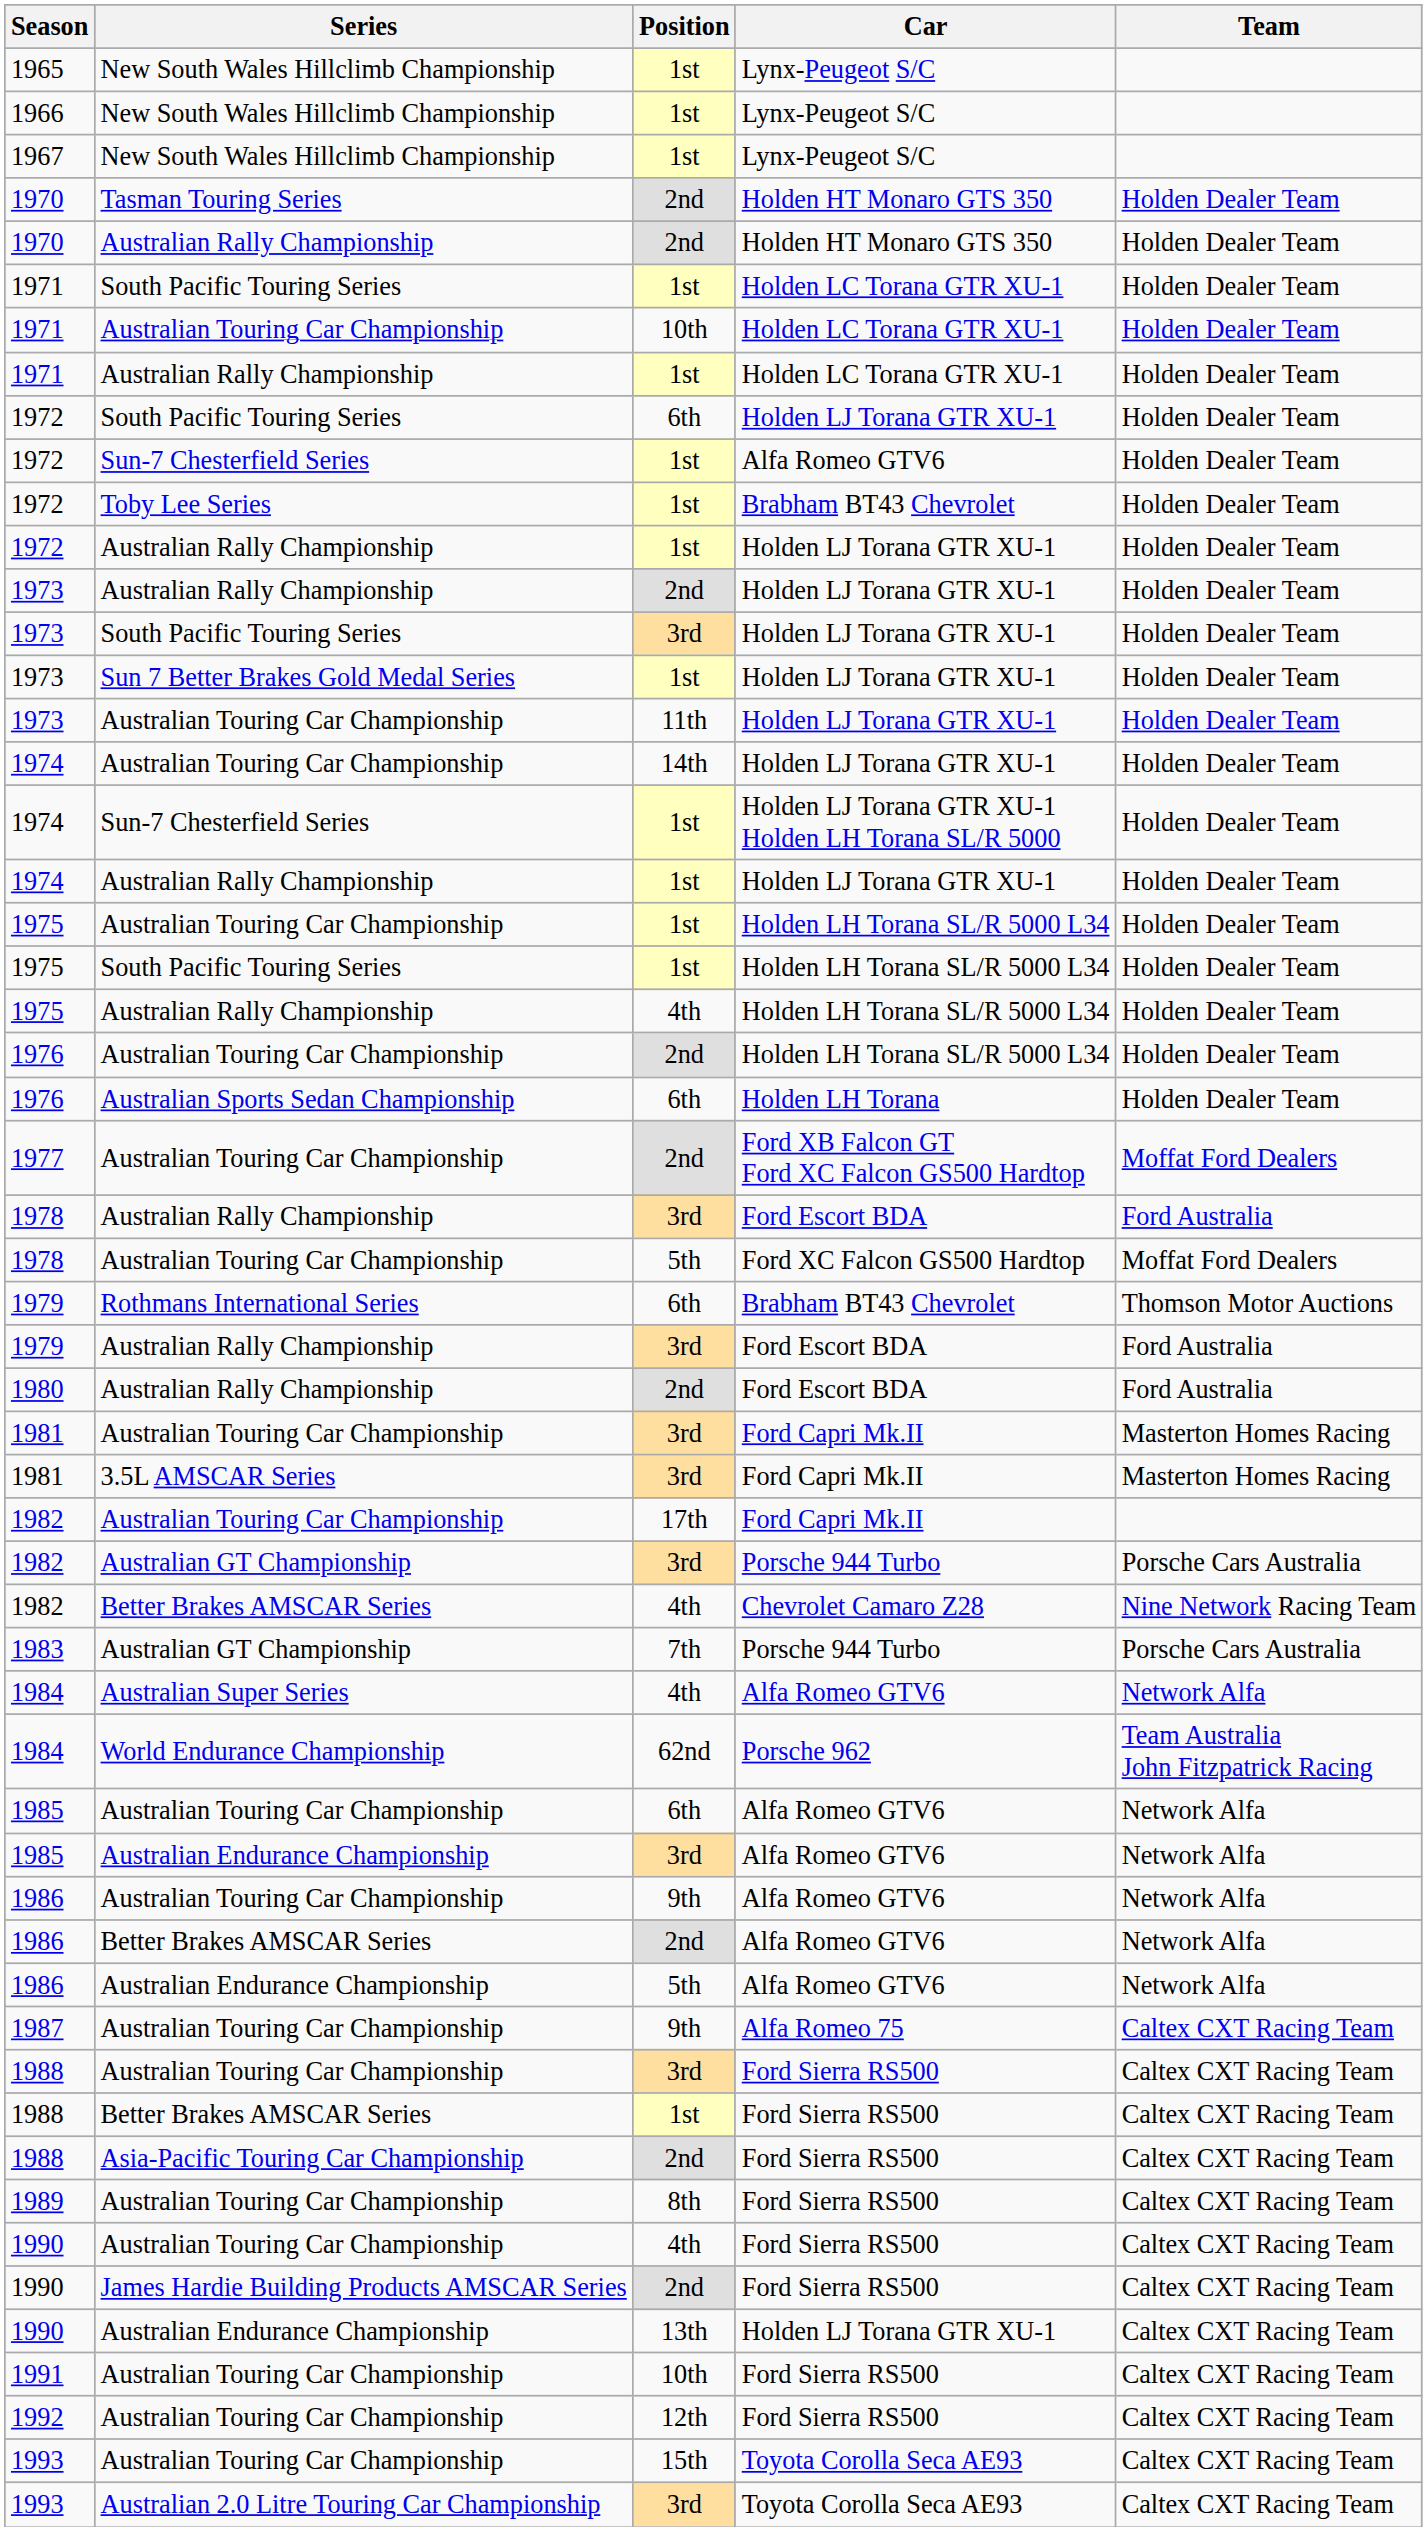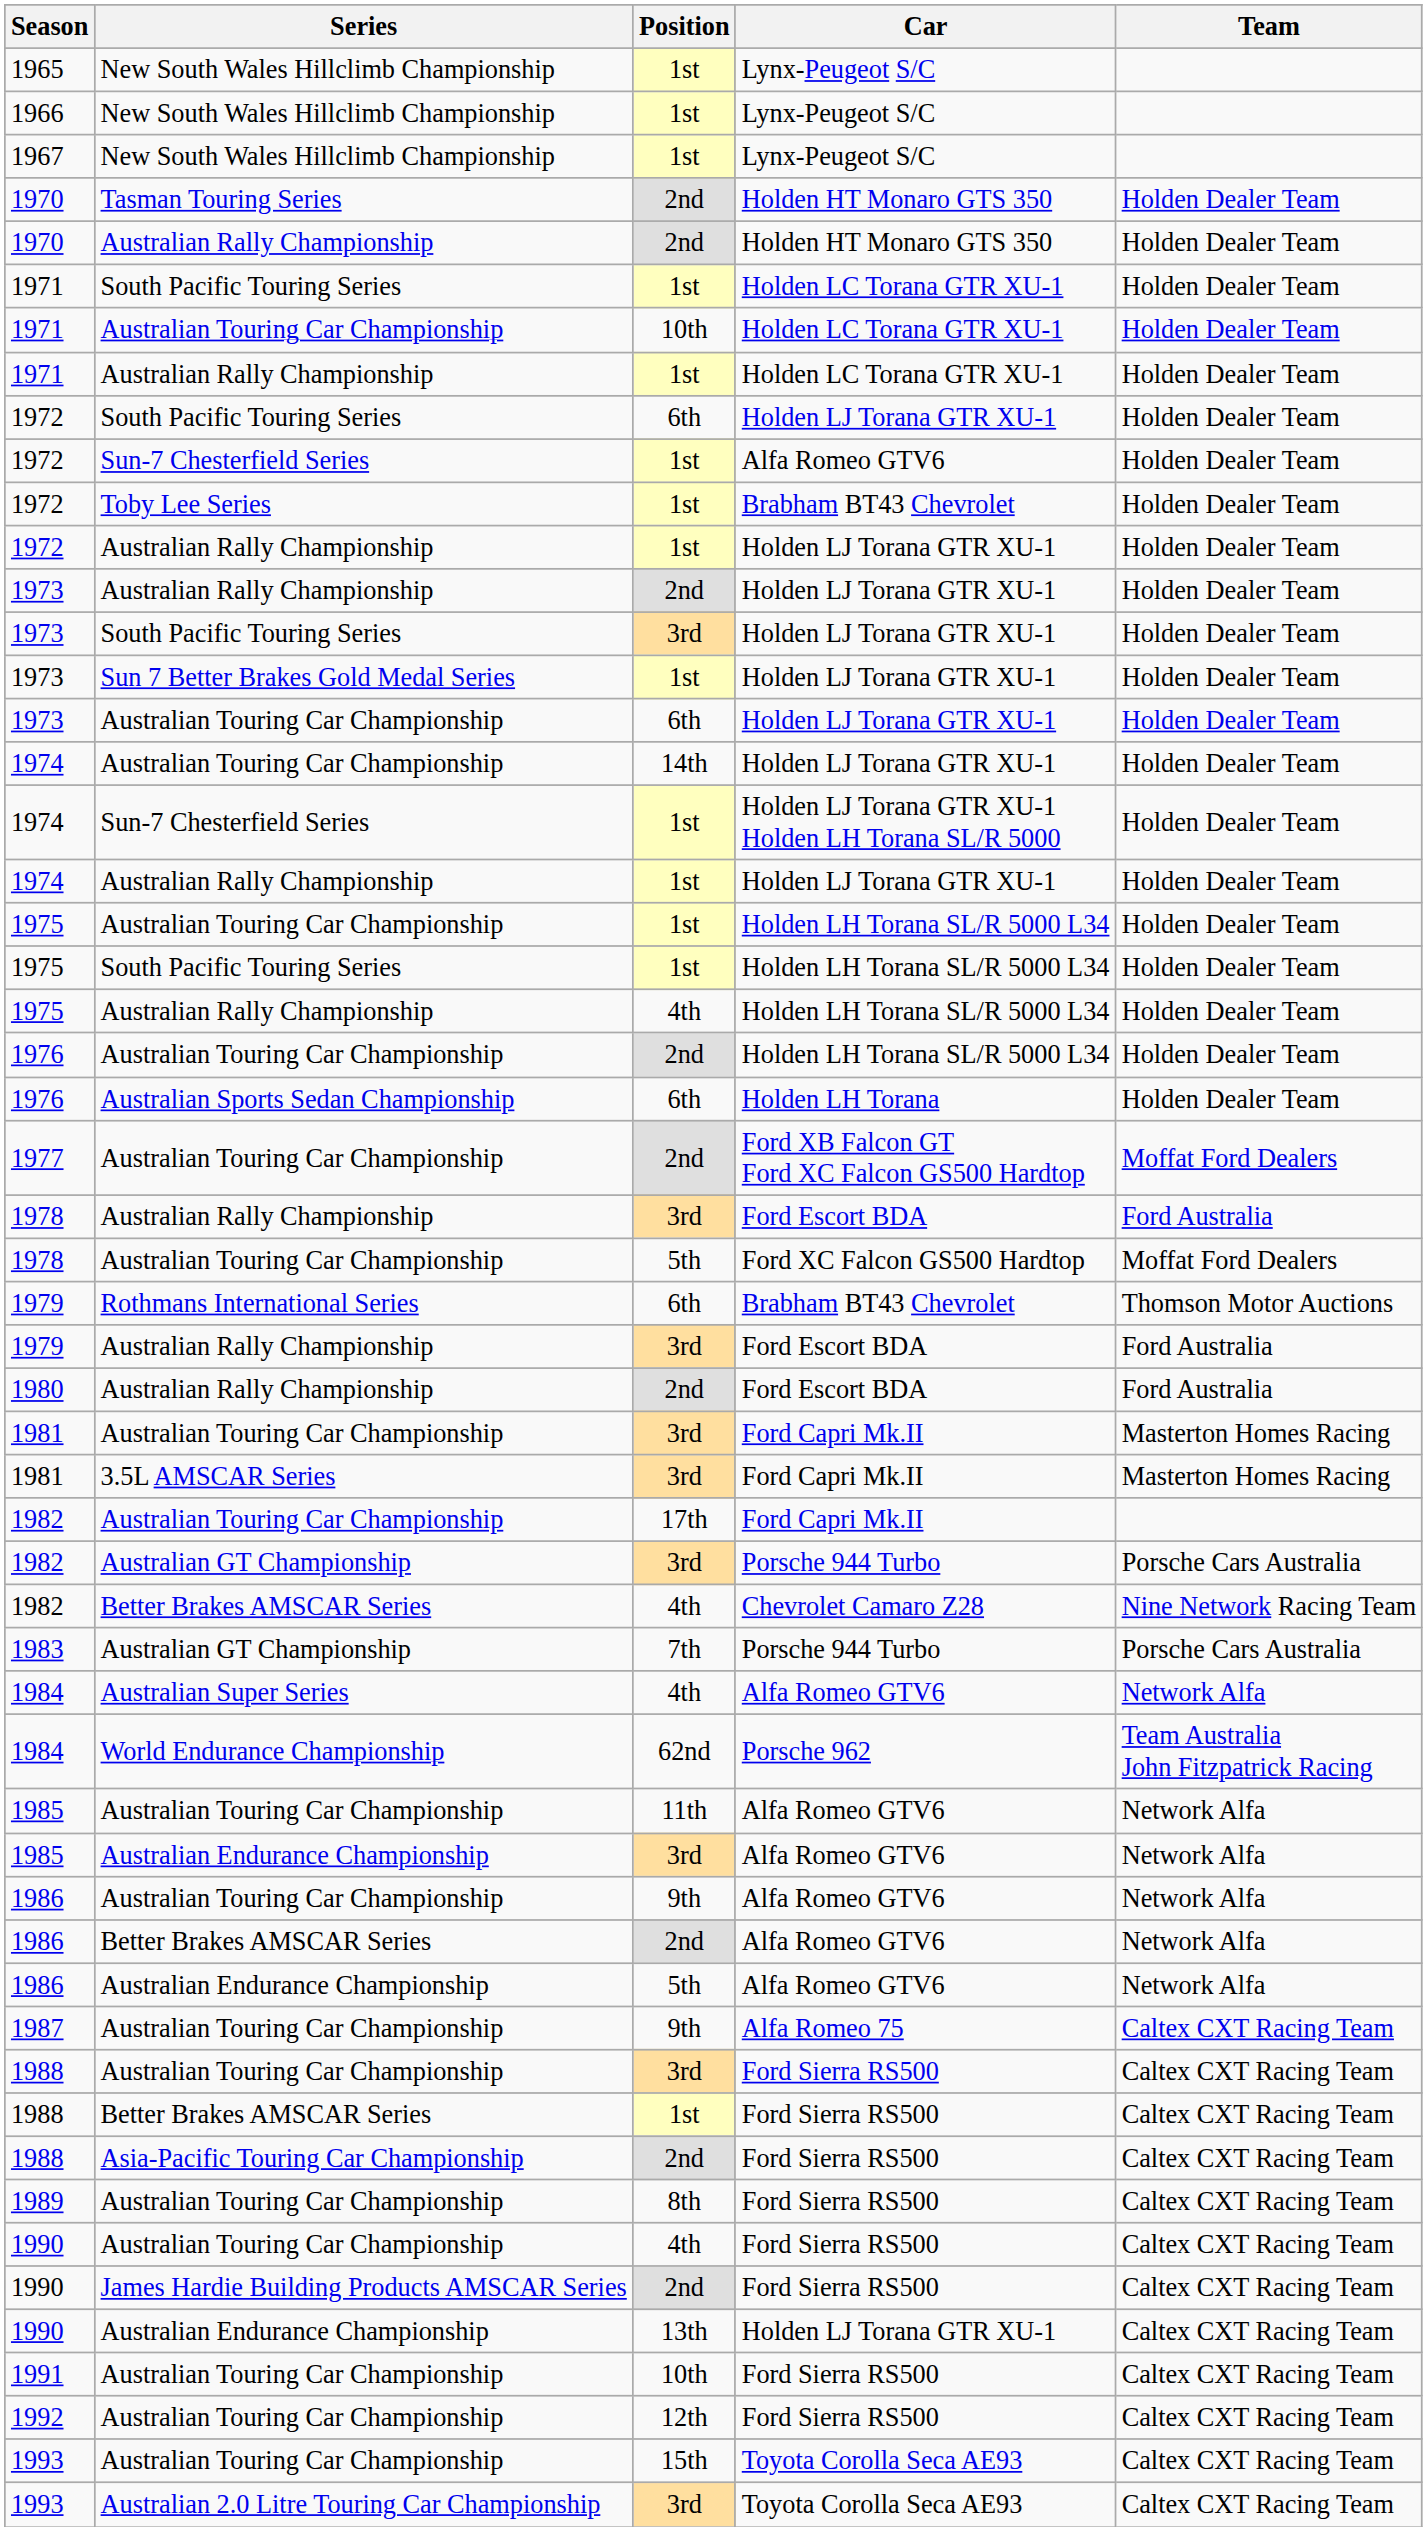1973 / Australian Touring Car Championship | Position: 11th -> 6th
1985 / Australian Touring Car Championship | Position: 6th -> 11th
